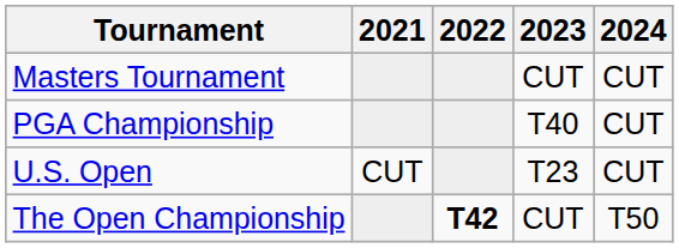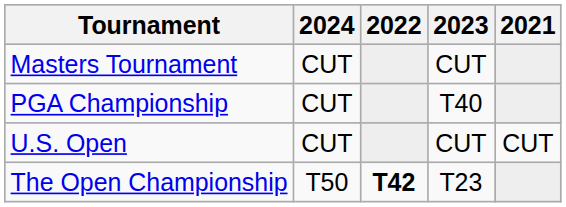columns swapped: 2021 <-> 2024
U.S. Open | 2023: T23 -> CUT
The Open Championship | 2023: CUT -> T23
